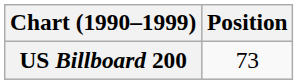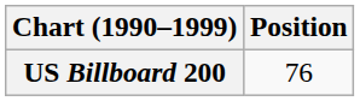US Billboard 200 | Position: 73 -> 76
